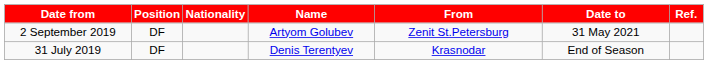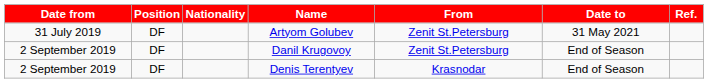Artyom Golubev | Date from: 2 September 2019 -> 31 July 2019
+ row: 2 September 2019 | DF | Danil Krugovoy | Zenit St.Petersburg | End of Season
Denis Terentyev | Date from: 31 July 2019 -> 2 September 2019
